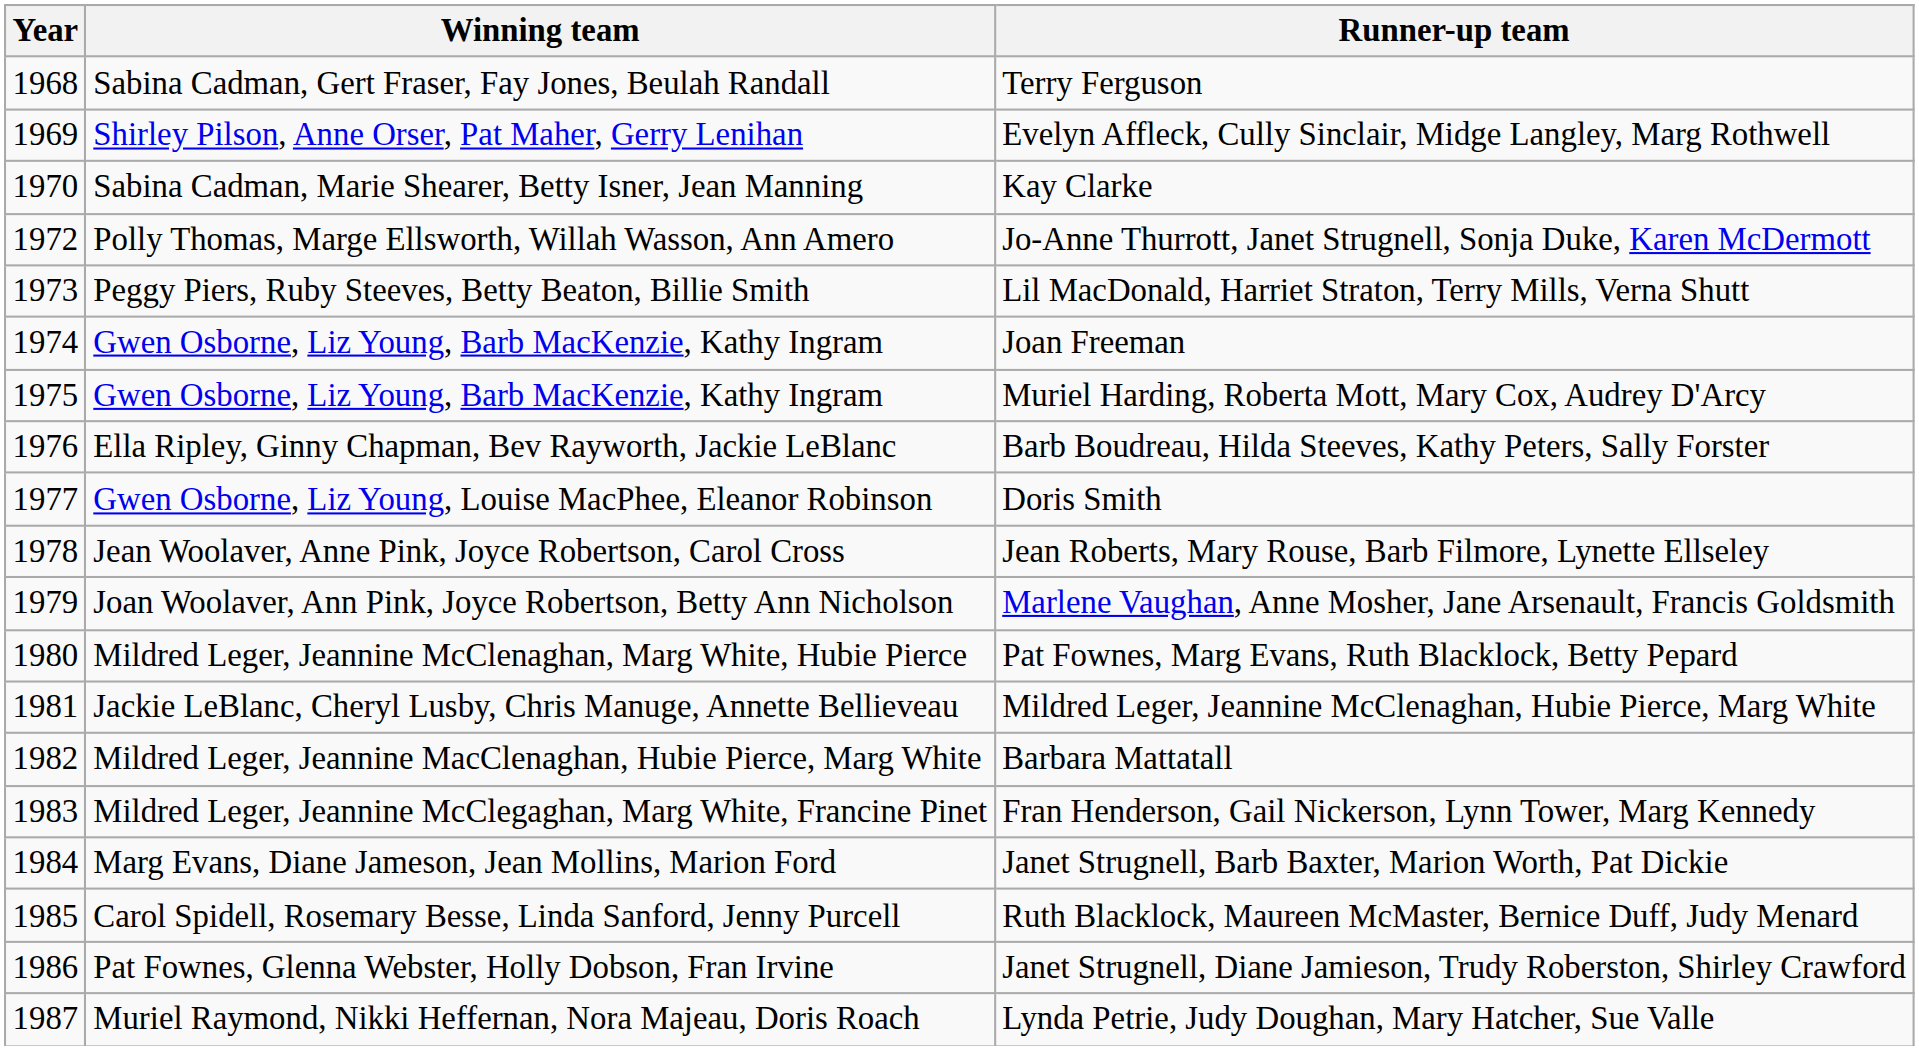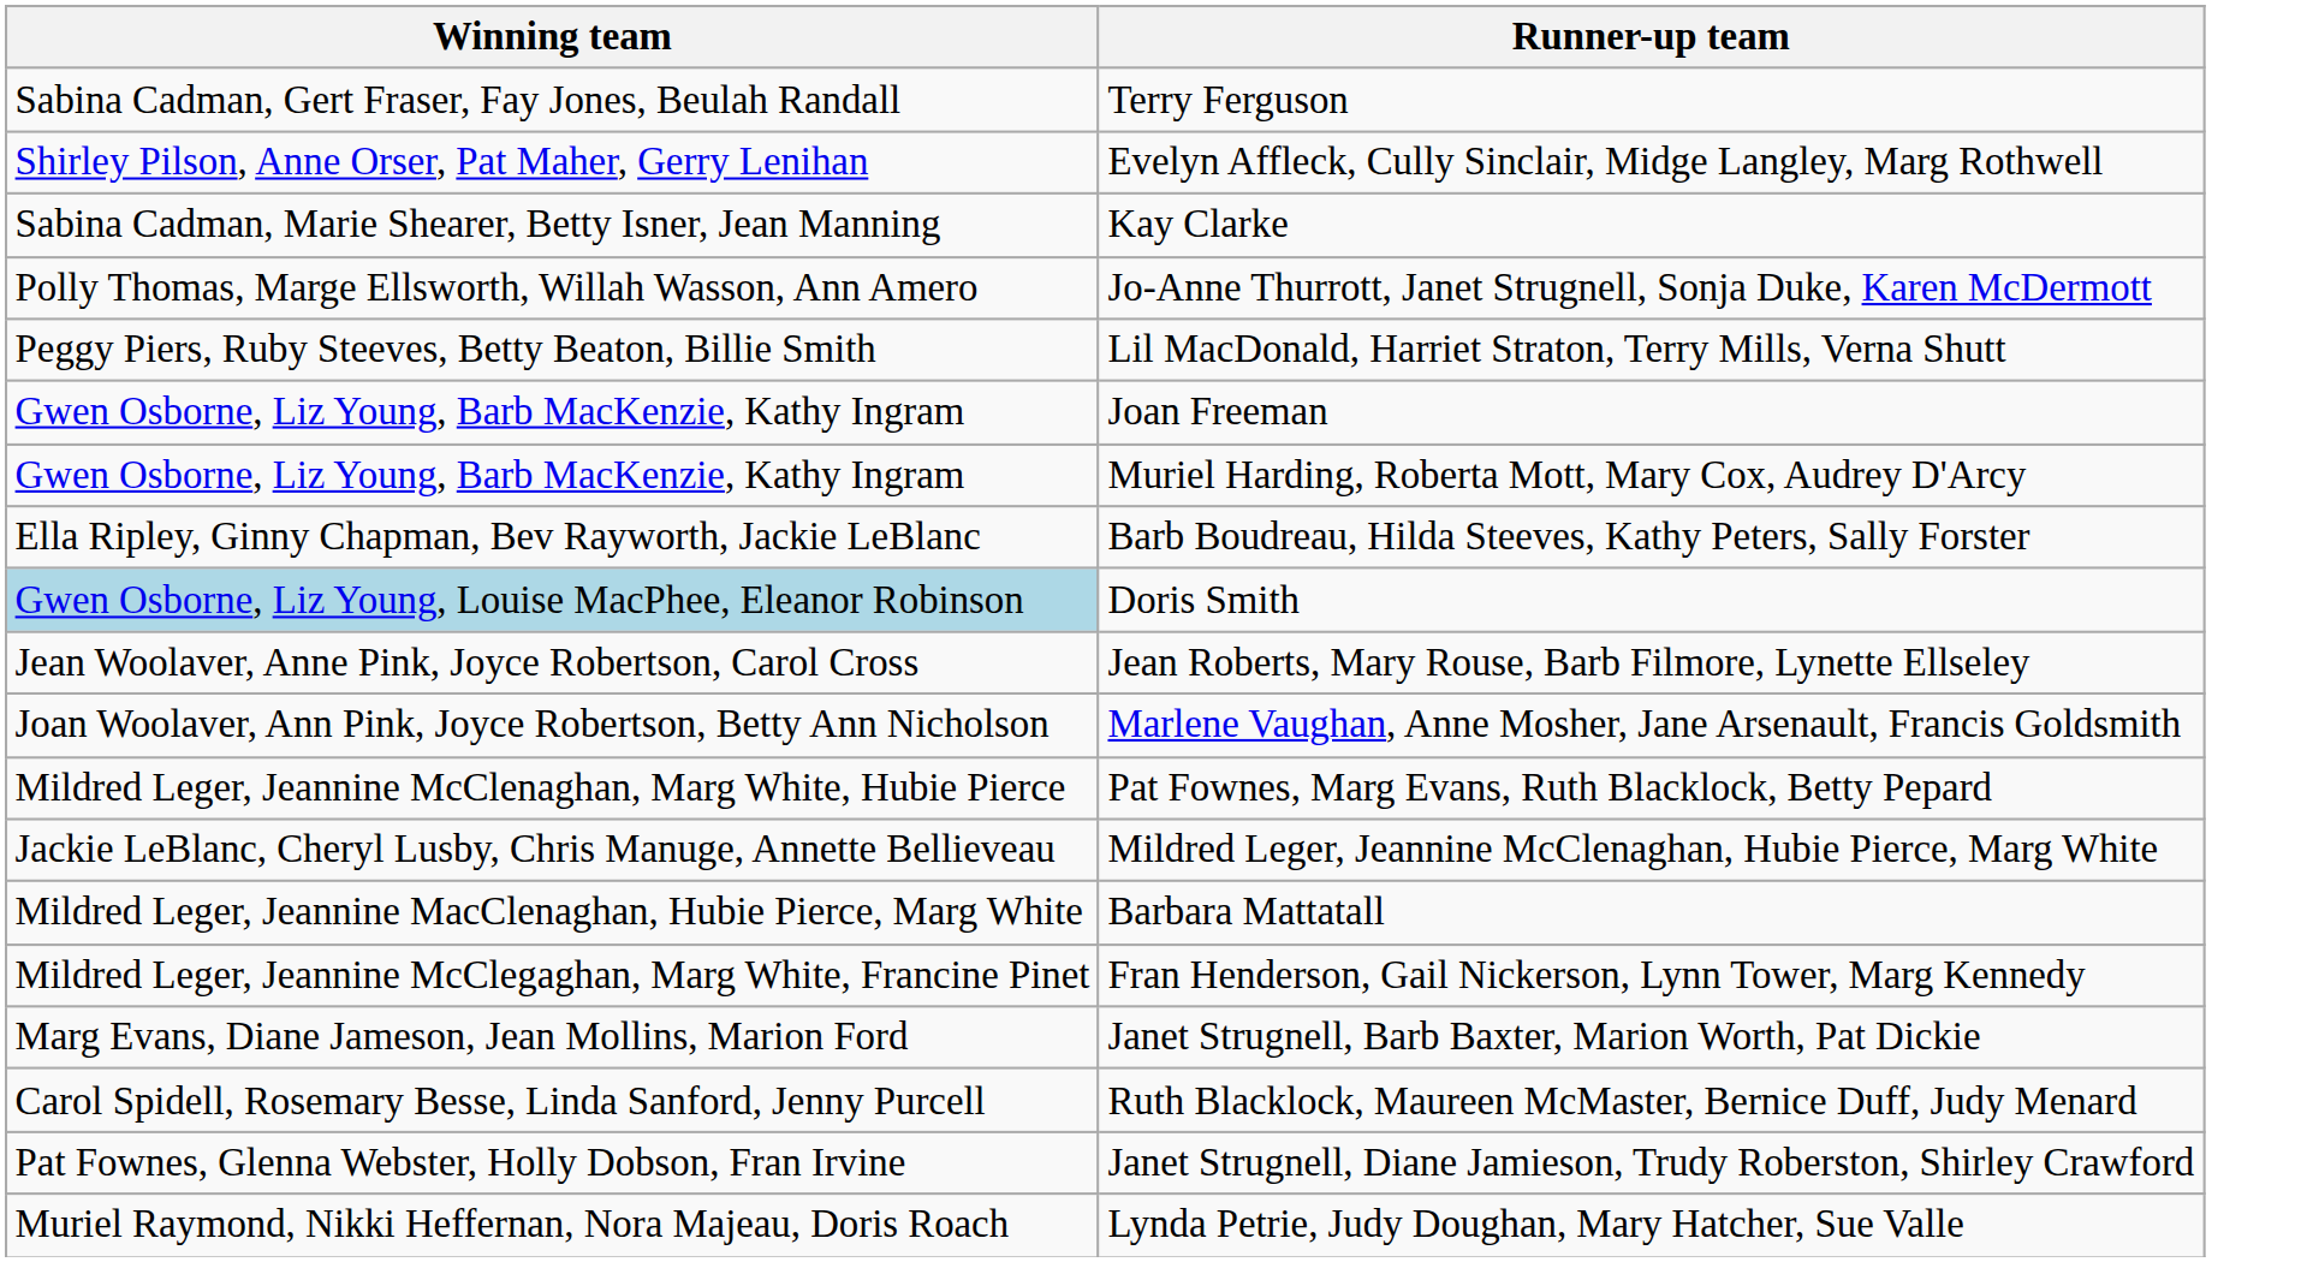- column: Year | 1968 | 1969 | 1970 | 1972 | 1973 | 1974 | 1975 | 1976 | 1977 | 1978 | 1979 | 1980 | 1981 | 1982 | 1983 | 1984 | 1985 | 1986 | 1987
Doris Smith | Winning team: no background -> lightblue background
